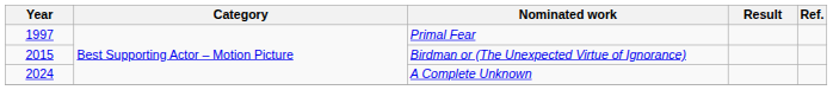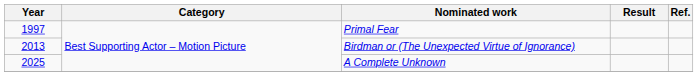Birdman or (The Unexpected Virtue of Ignorance) | Year: 2015 -> 2013
A Complete Unknown | Year: 2024 -> 2025
